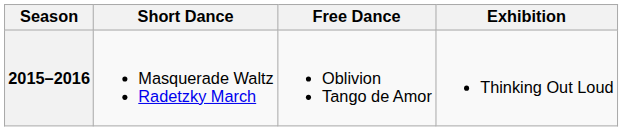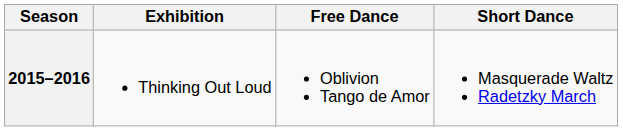columns swapped: Short Dance <-> Exhibition
